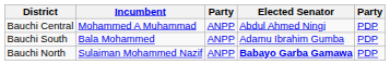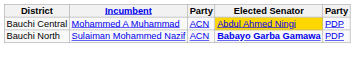Bauchi Central | column 3: ANPP -> ACN
Bauchi Central | Elected Senator: no background -> gold background
- row: Bauchi South | Bala Mohammed | ANPP | Adamu Ibrahim Gumba | PDP
Bauchi North | column 3: ANPP -> ACN
